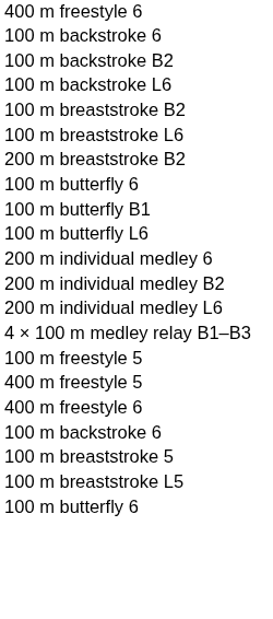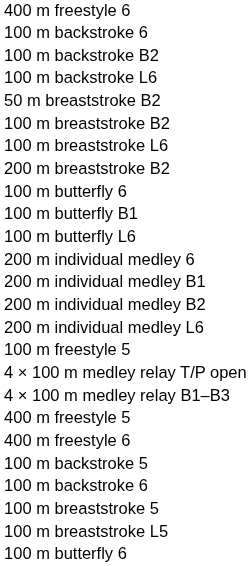+ row: 50 m breaststroke B2
+ row: 200 m individual medley B1
rows swapped: 4 × 100 m medley relay B1–B3 <-> 100 m freestyle 5
+ row: 4 × 100 m medley relay T/P open
+ row: 100 m backstroke 5
